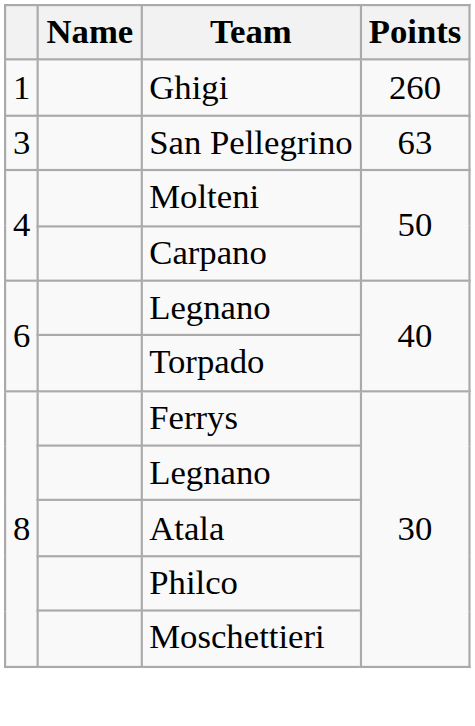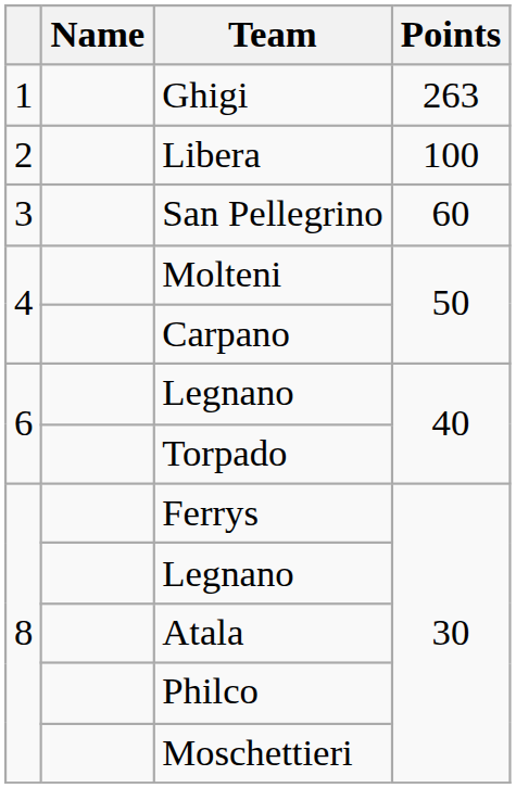Ghigi | Points: 260 -> 263
+ row: 2 | Libera | 100
San Pellegrino | Points: 63 -> 60
